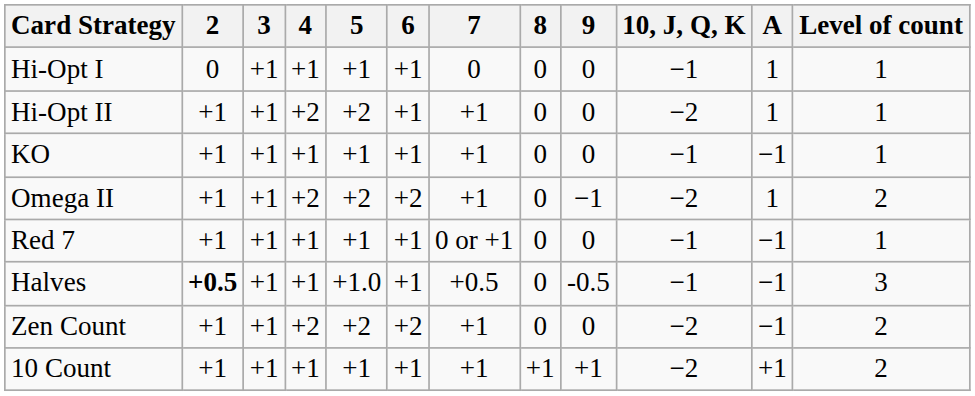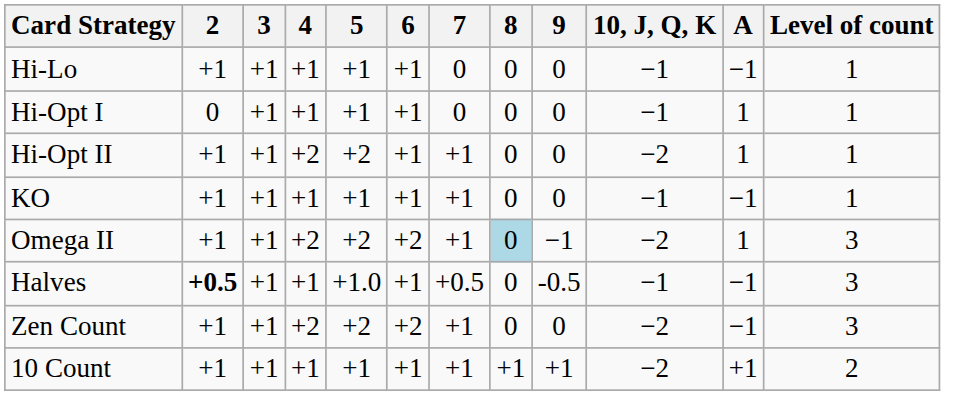+ row: Hi-Lo | +1 | +1 | +1 | +1 | +1 | 0 | 0 | 0 | −1 | −1 | 1
Omega II | 8: no background -> lightblue background
Omega II | Level of count: 2 -> 3
- row: Red 7 | +1 | +1 | +1 | +1 | +1 | 0 or +1 | 0 | 0 | −1 | −1 | 1
Zen Count | Level of count: 2 -> 3
